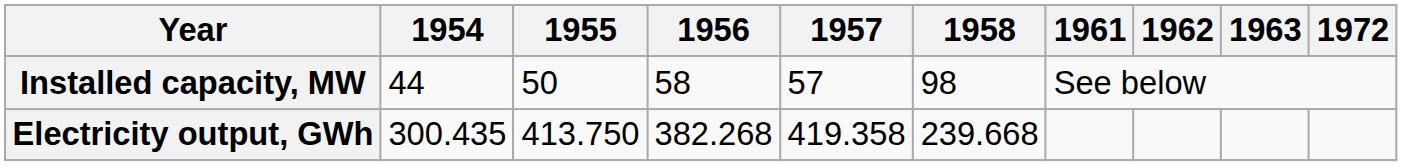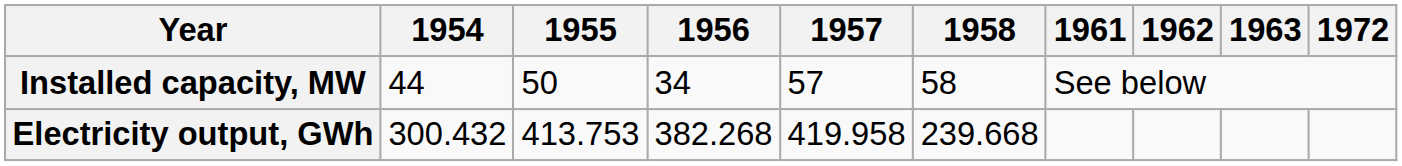Installed capacity, MW | 1956: 58 -> 34
Installed capacity, MW | 1958: 98 -> 58
Electricity output, GWh | 1954: 300.435 -> 300.432
Electricity output, GWh | 1955: 413.750 -> 413.753
Electricity output, GWh | 1957: 419.358 -> 419.958
